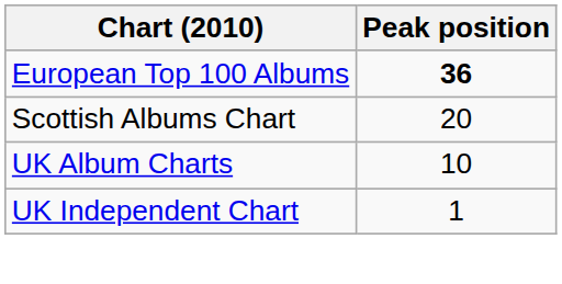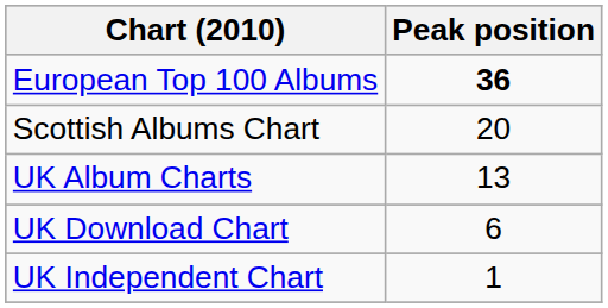UK Album Charts | Peak position: 10 -> 13
+ row: UK Download Chart | 6
